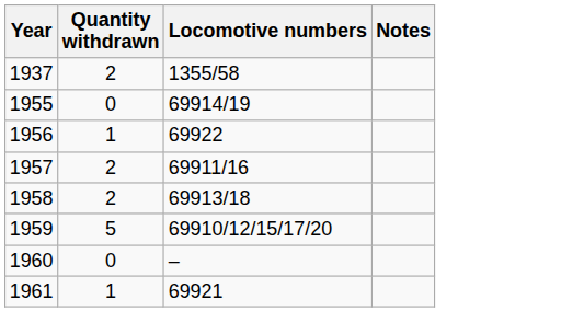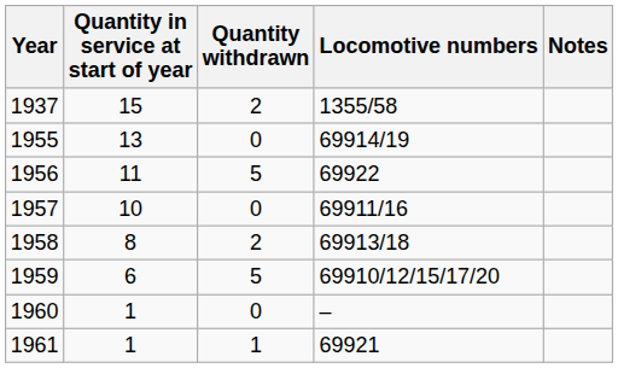+ column: Quantity in service at start of year | 15 | 13 | 11 | 10 | 8 | 6 | 1 | 1
1956 | Quantity withdrawn: 1 -> 5
1957 | Quantity withdrawn: 2 -> 0
